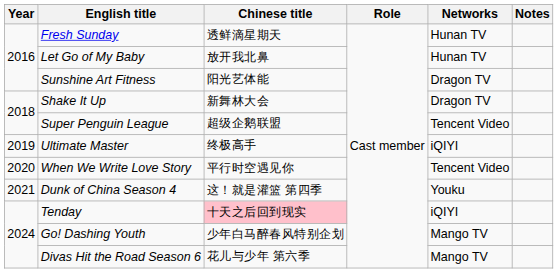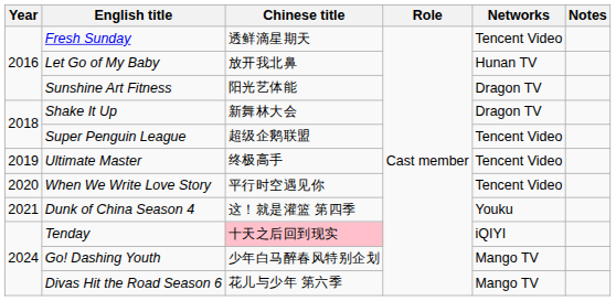Fresh Sunday | Networks: Hunan TV -> Tencent Video
Ultimate Master | Networks: iQIYI -> Tencent Video
